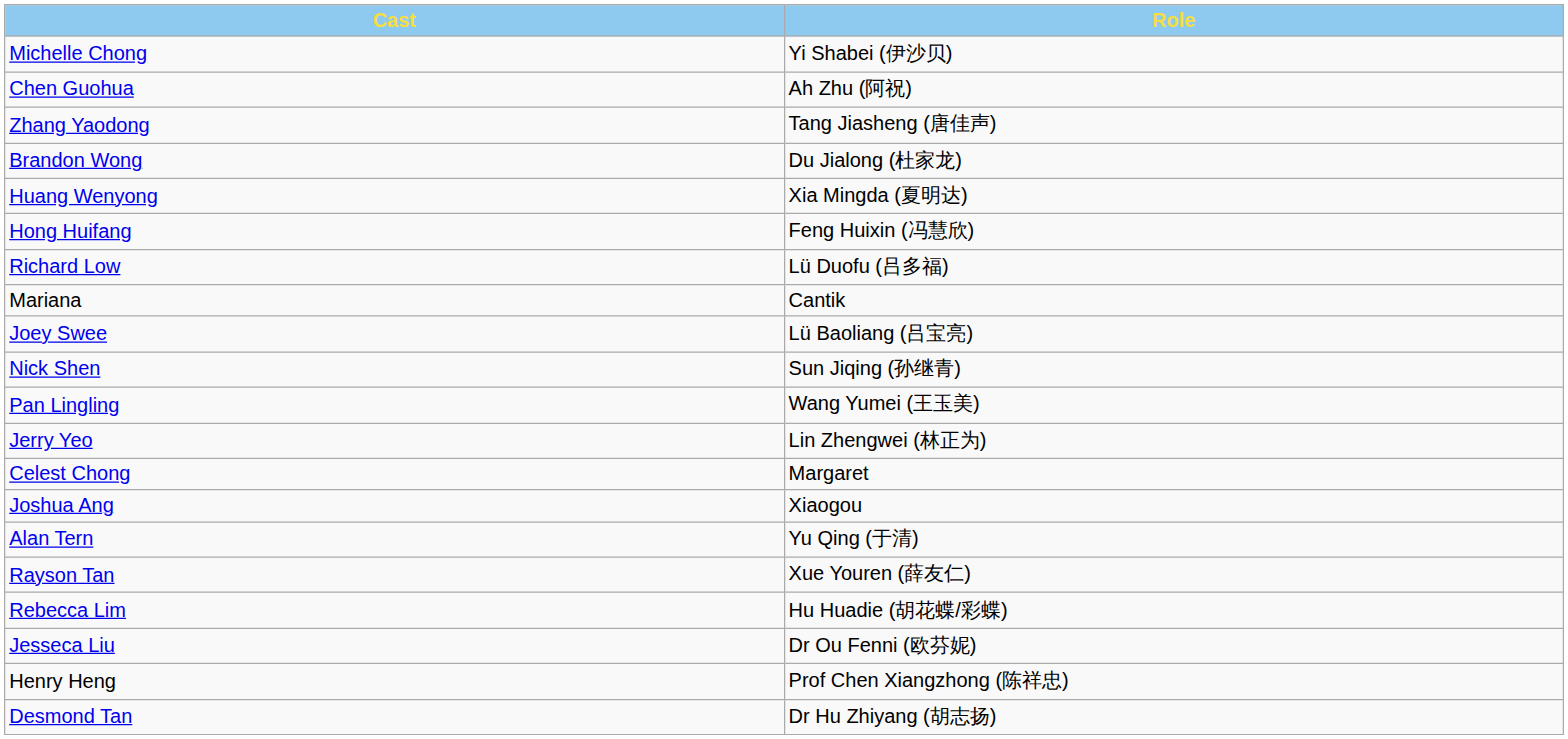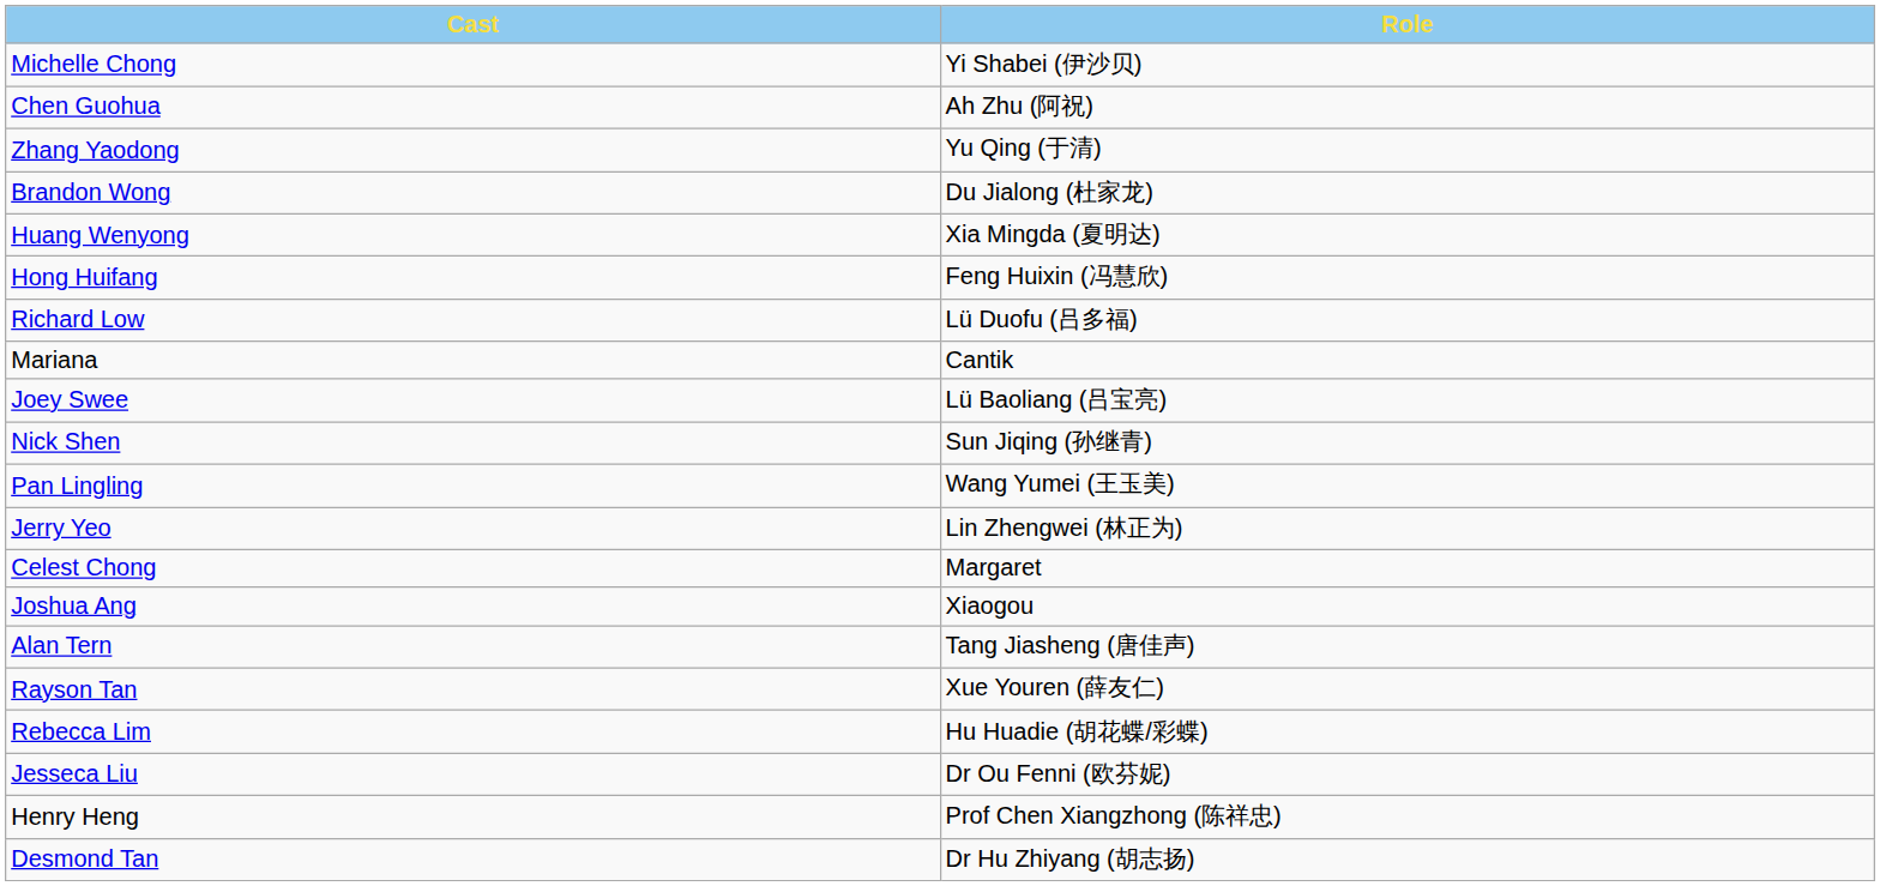Zhang Yaodong | Role: Tang Jiasheng (唐佳声) -> Yu Qing (于清)
Alan Tern | Role: Yu Qing (于清) -> Tang Jiasheng (唐佳声)
